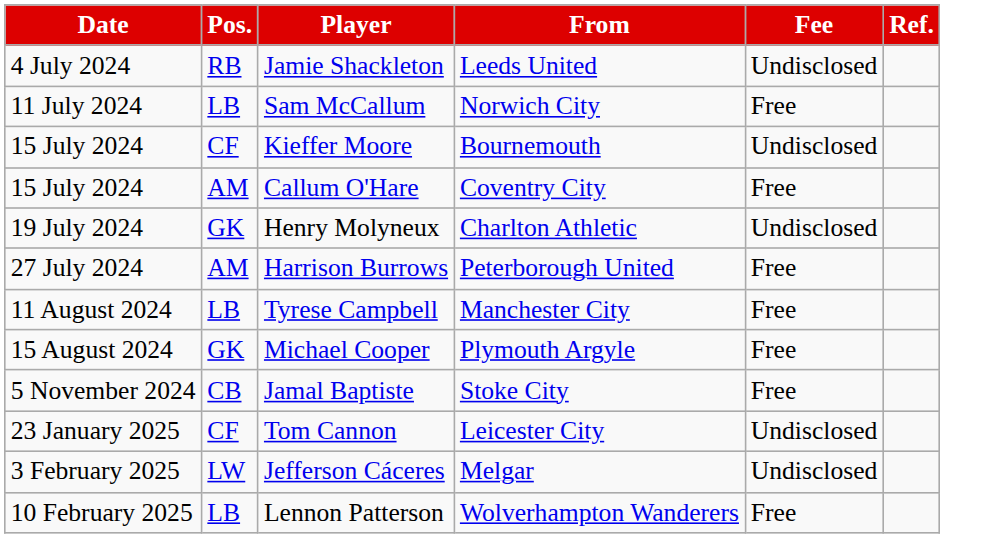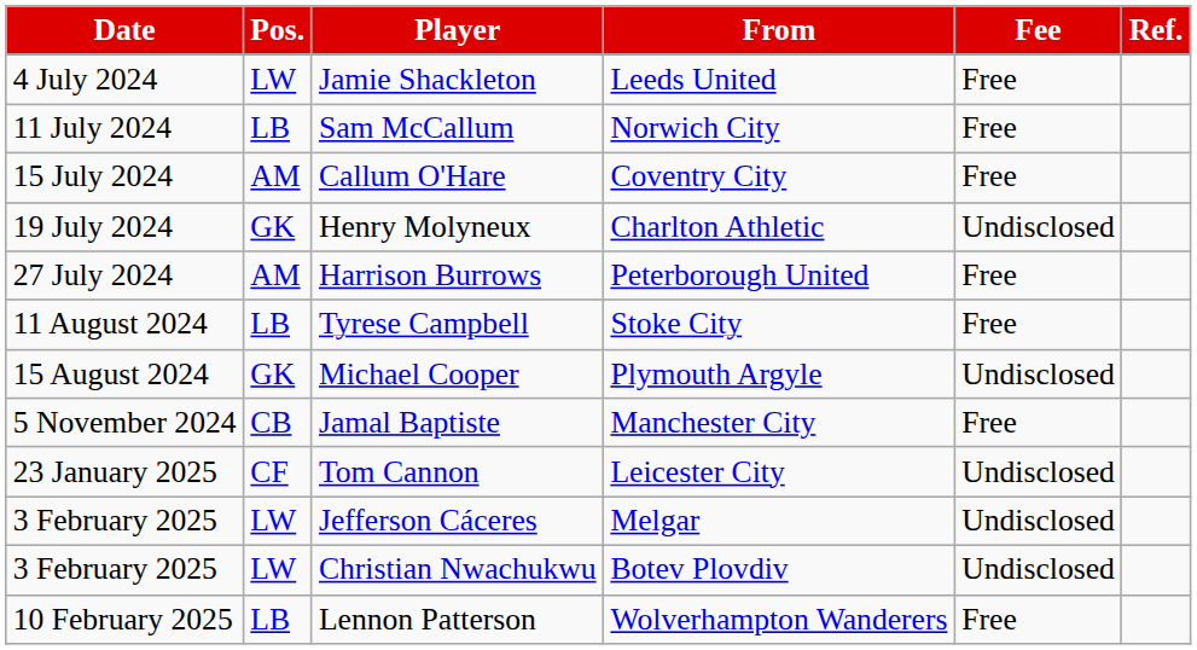Jamie Shackleton | Pos.: RB -> LW
Jamie Shackleton | Fee: Undisclosed -> Free
- row: 15 July 2024 | CF | Kieffer Moore | Bournemouth | Undisclosed
Tyrese Campbell | From: Manchester City -> Stoke City
Michael Cooper | Fee: Free -> Undisclosed
Jamal Baptiste | From: Stoke City -> Manchester City
+ row: 3 February 2025 | LW | Christian Nwachukwu | Botev Plovdiv | Undisclosed
